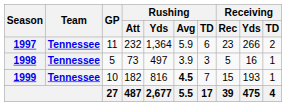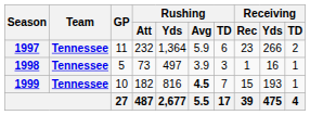1998 | Receiving / Rec: 5 -> 1
